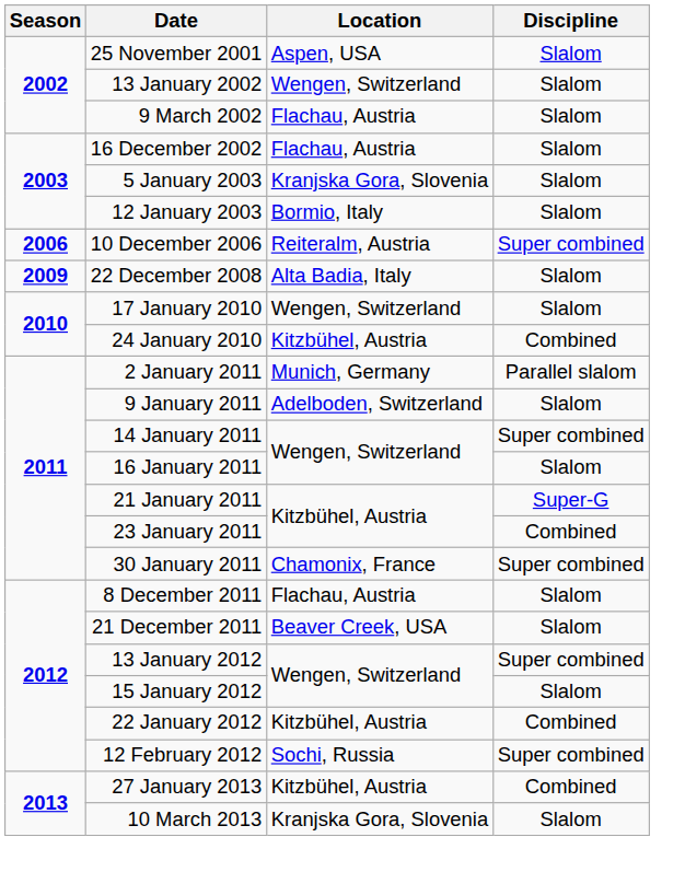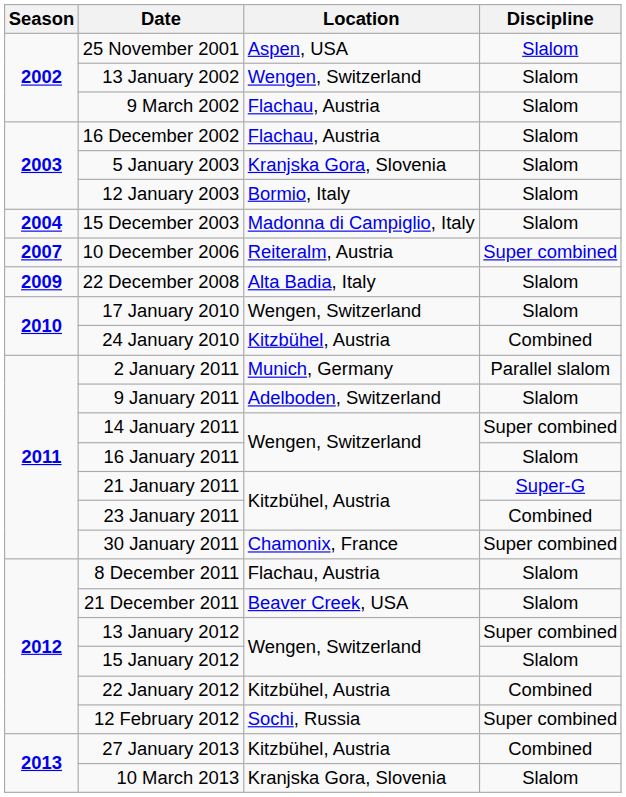+ row: 2004 | 15 December 2003 | Madonna di Campiglio, Italy | Slalom
10 December 2006 | Season: 2006 -> 2007
